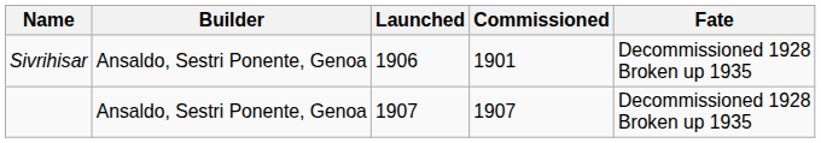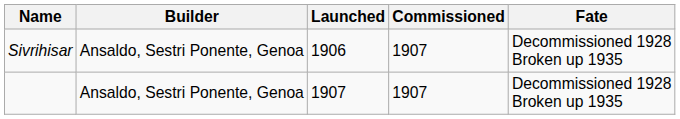Sivrihisar | Commissioned: 1901 -> 1907
